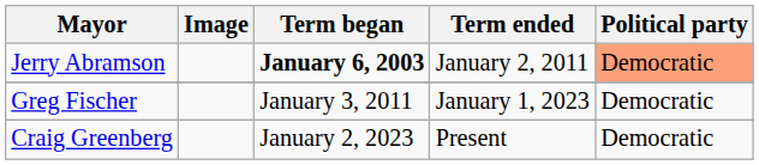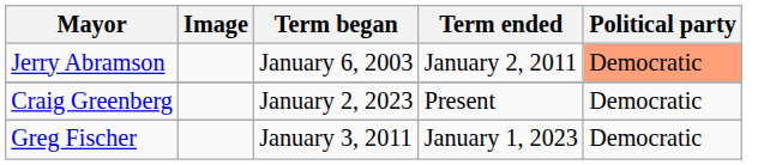Jerry Abramson | Term began: bold -> normal
rows swapped: Greg Fischer <-> Craig Greenberg
